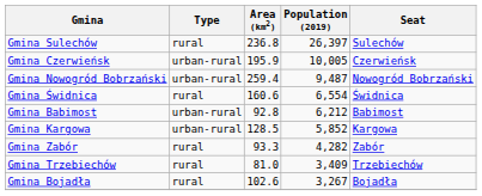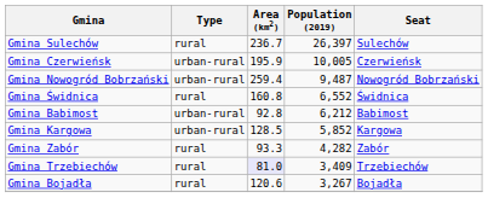Gmina Sulechów | Area (km2): 236.8 -> 236.7
Gmina Świdnica | Area (km2): 160.6 -> 160.8
Gmina Świdnica | Population (2019): 6,554 -> 6,552
Gmina Trzebiechów | Area (km2): no background -> lavender background
Gmina Bojadła | Area (km2): 102.6 -> 120.6
